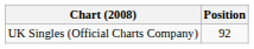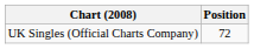UK Singles (Official Charts Company) | Position: 92 -> 72
